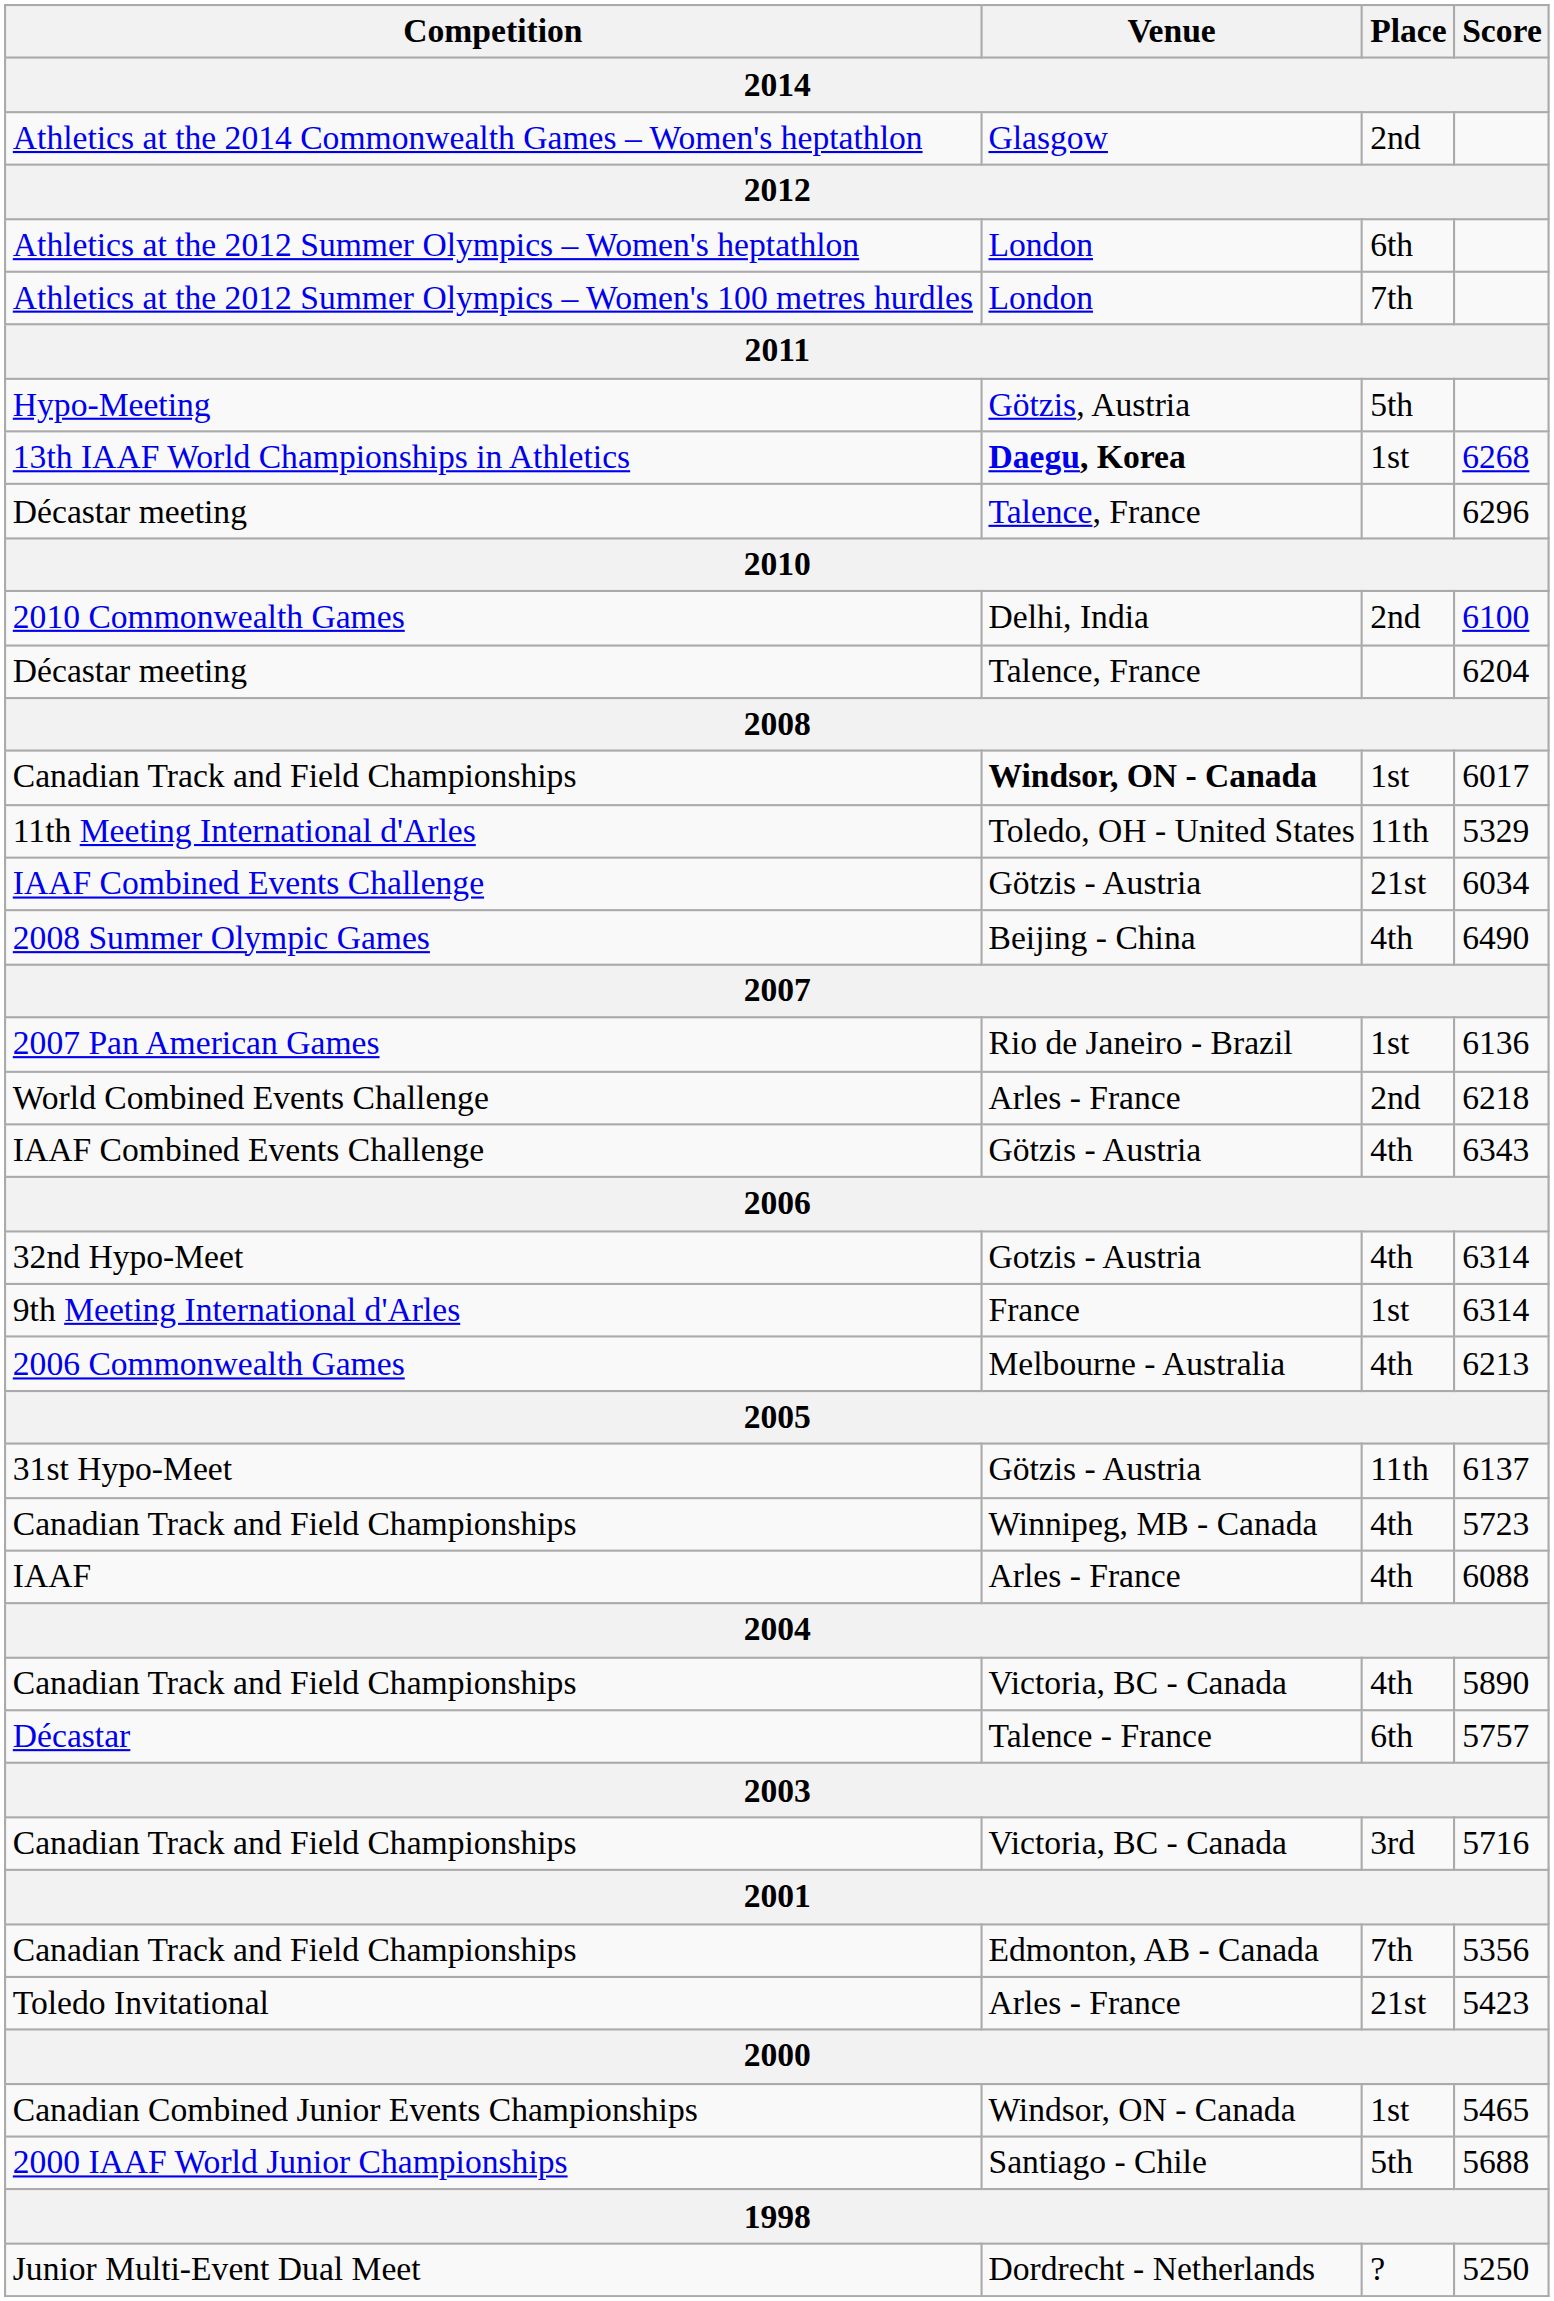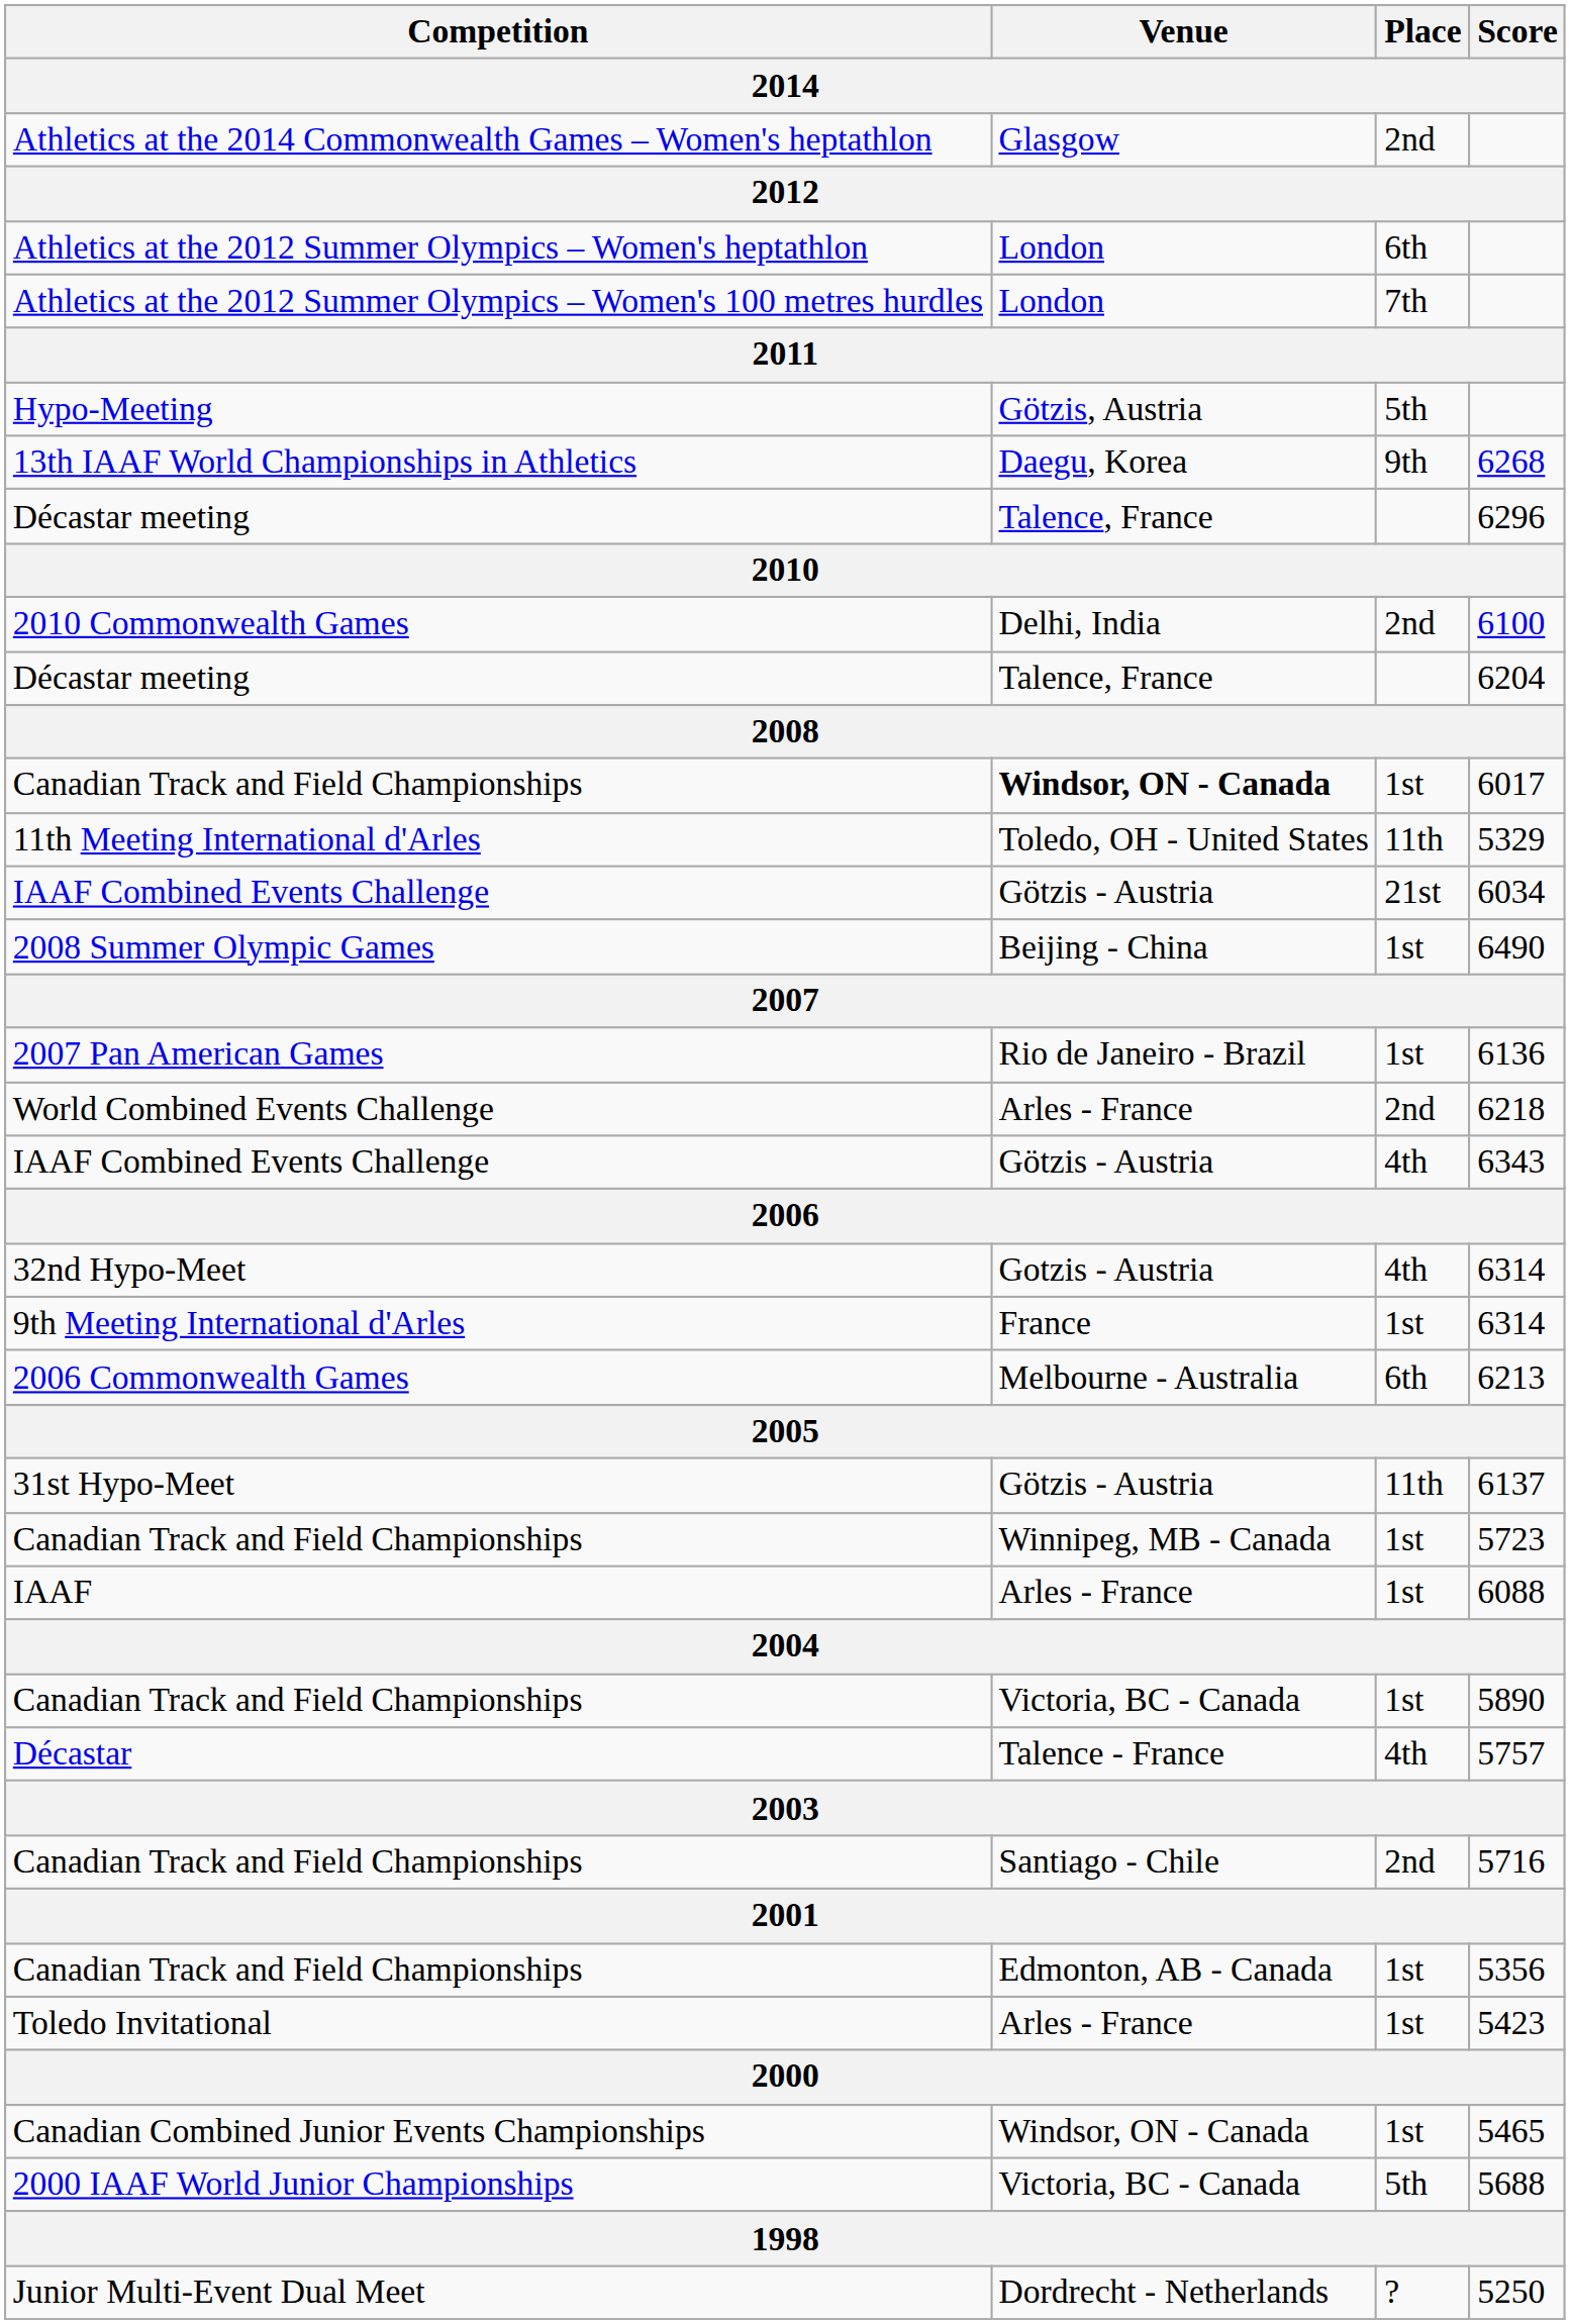6268 | Venue: bold -> normal
6268 | Place: 1st -> 9th
6490 | Place: 4th -> 1st
6213 | Place: 4th -> 6th
5723 | Place: 4th -> 1st
6088 | Place: 4th -> 1st
5890 | Place: 4th -> 1st
5757 | Place: 6th -> 4th
5716 | Venue: Victoria, BC - Canada -> Santiago - Chile
5716 | Place: 3rd -> 2nd
5356 | Place: 7th -> 1st
5423 | Place: 21st -> 1st
5688 | Venue: Santiago - Chile -> Victoria, BC - Canada
